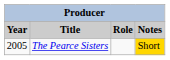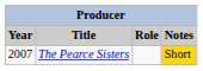The Pearce Sisters | Year: 2005 -> 2007
